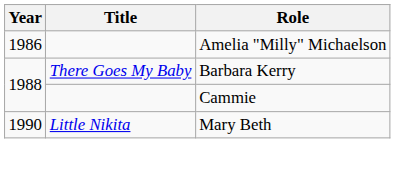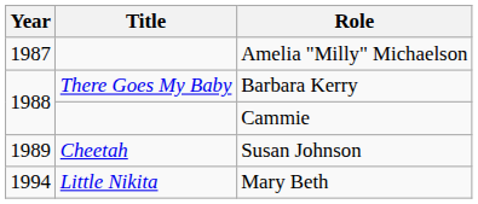Amelia "Milly" Michaelson | Year: 1986 -> 1987
+ row: 1989 | Cheetah | Susan Johnson
Mary Beth | Year: 1990 -> 1994
